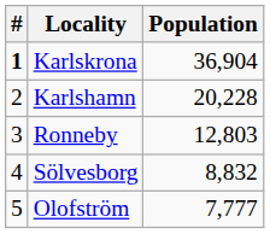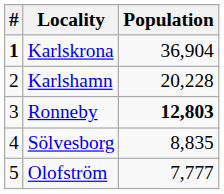Ronneby | Population: normal -> bold
Sölvesborg | Population: 8,832 -> 8,835
